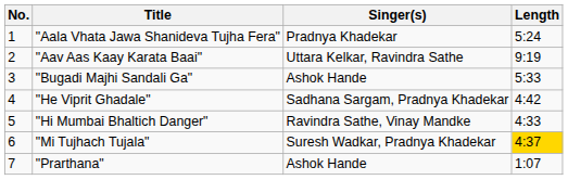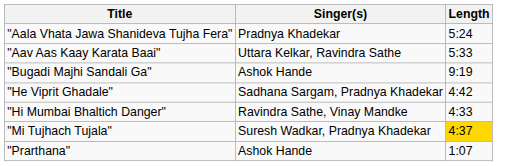- column: No. | 1 | 2 | 3 | 4 | 5 | 6 | 7
"Aav Aas Kaay Karata Baai" | Length: 9:19 -> 5:33
"Bugadi Majhi Sandali Ga" | Length: 5:33 -> 9:19
